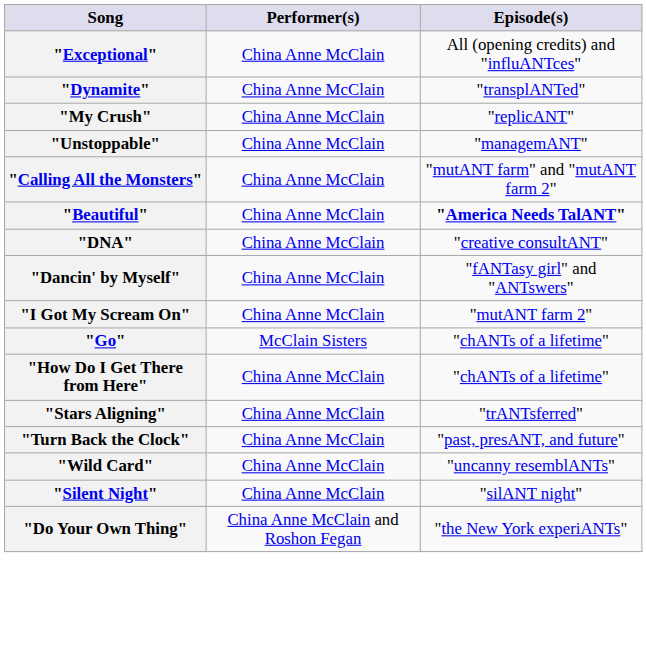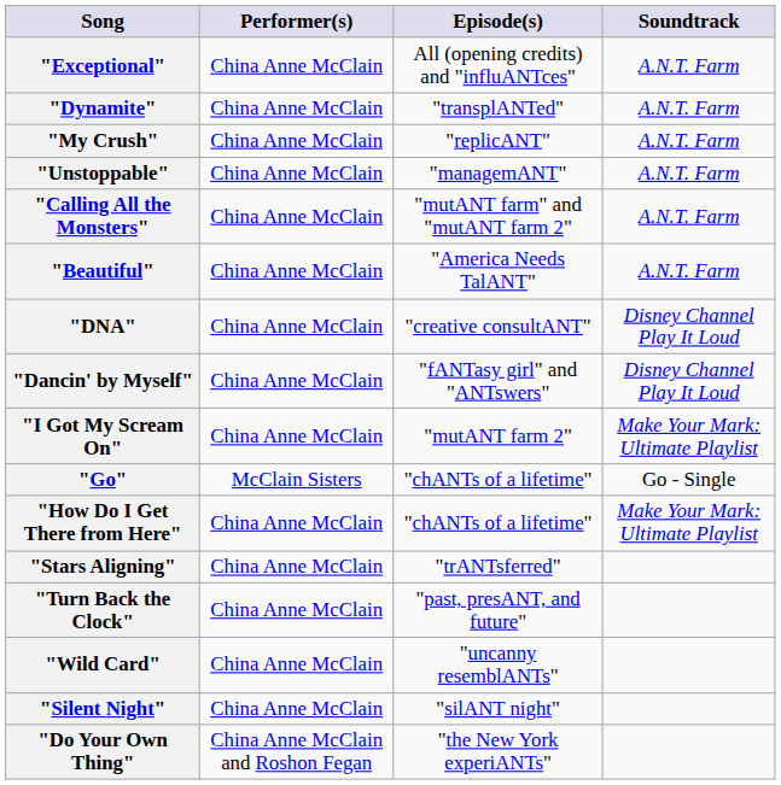+ column: Soundtrack | A.N.T. Farm | A.N.T. Farm | A.N.T. Farm | A.N.T. Farm | A.N.T. Farm | A.N.T. Farm | Disney Channel Play It Loud | Disney Channel Play It Loud | Make Your Mark: Ultimate Playlist | Go - Single | Make Your Mark: Ultimate Playlist
"Beautiful" | Episode(s): bold -> normal
